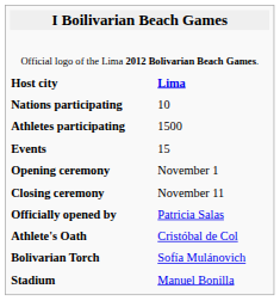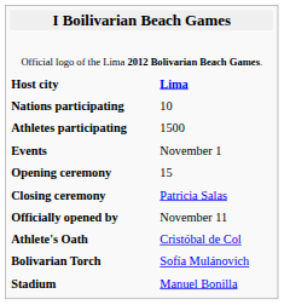Events | column 2: 15 -> November 1
Opening ceremony | column 2: November 1 -> 15
Closing ceremony | column 2: November 11 -> Patricia Salas
Officially opened by | column 2: Patricia Salas -> November 11
